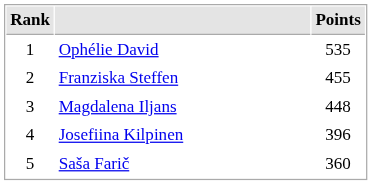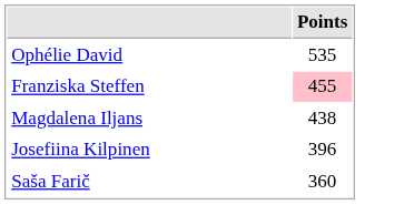- column: Rank | 1 | 2 | 3 | 4 | 5
Franziska Steffen | Points: no background -> pink background
Magdalena Iljans | Points: 448 -> 438
